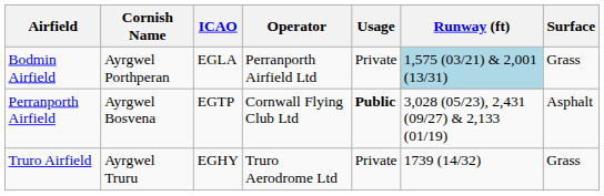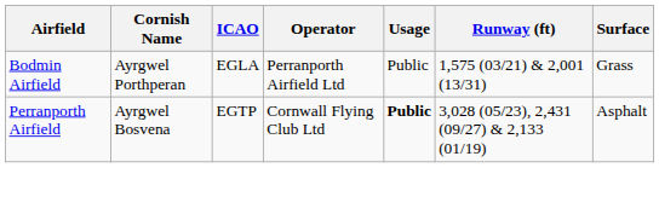Bodmin Airfield | Usage: Private -> Public
Bodmin Airfield | Runway (ft): lightblue background -> no background
- row: Truro Airfield | Ayrgwel Truru | EGHY | Truro Aerodrome Ltd | Private | 1739 (14/32) | Grass
